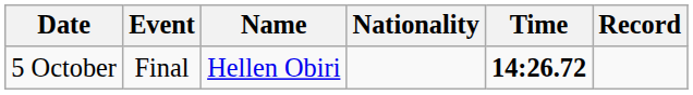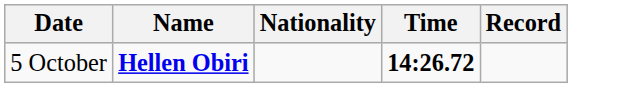- column: Event | Final
5 October | Name: normal -> bold
